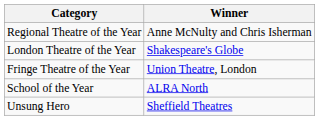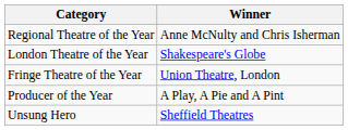+ row: Producer of the Year | A Play, A Pie and A Pint
- row: School of the Year | ALRA North
